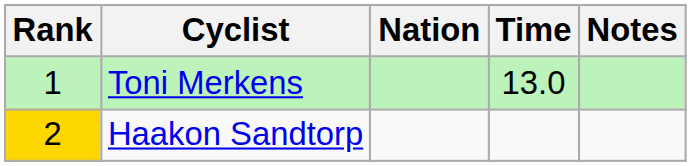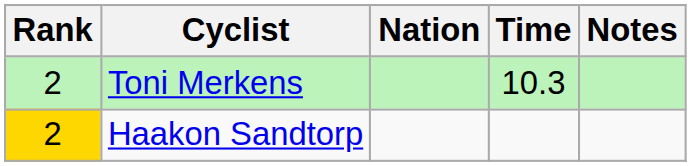Toni Merkens | Rank: 1 -> 2
Toni Merkens | Time: 13.0 -> 10.3
